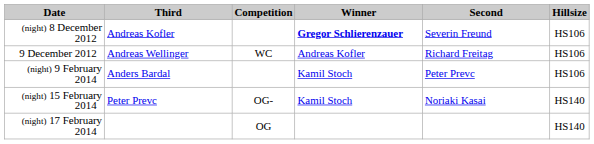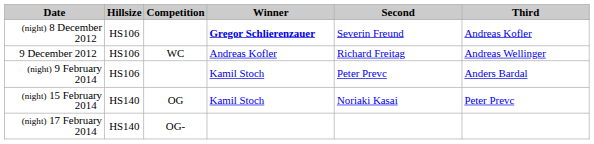columns swapped: Hillsize <-> Third
(night) 15 February 2014 | Competition: OG- -> OG
(night) 17 February 2014 | Competition: OG -> OG-
